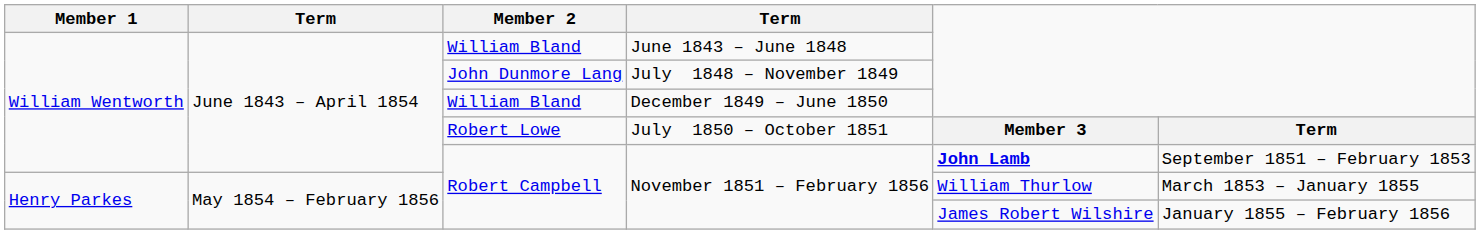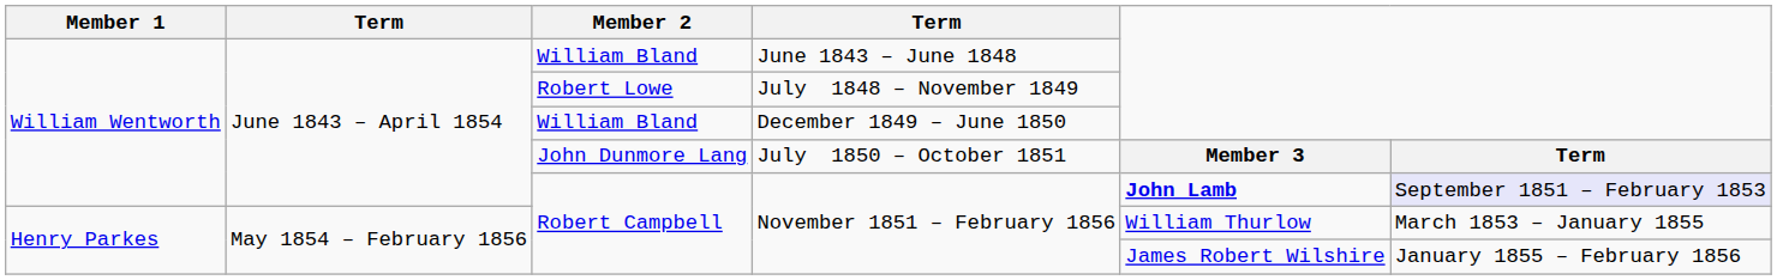July 1848 – November 1849 | Member 2: John Dunmore Lang -> Robert Lowe
July 1850 – October 1851 | Member 2: Robert Lowe -> John Dunmore Lang
William Wentworth / November 1851 – February 1856 | column 6: no background -> lavender background
